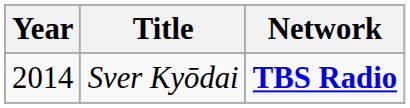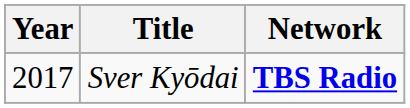Sver Kyōdai | Year: 2014 -> 2017
